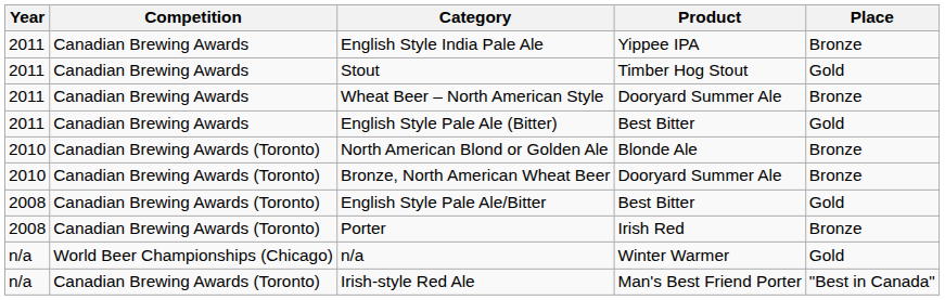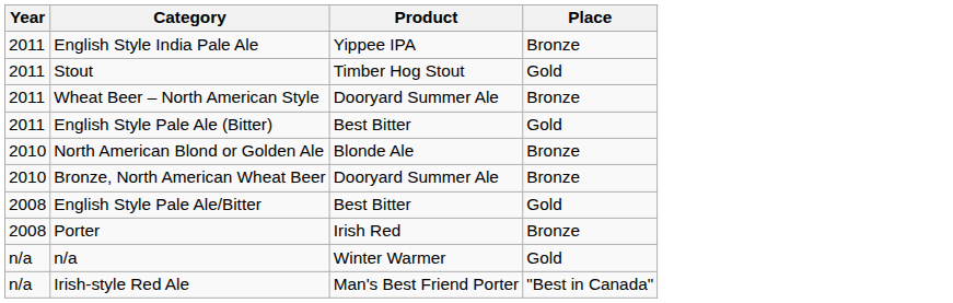- column: Competition | Canadian Brewing Awards | Canadian Brewing Awards | Canadian Brewing Awards | Canadian Brewing Awards | Canadian Brewing Awards (Toronto) | Canadian Brewing Awards (Toronto) | Canadian Brewing Awards (Toronto) | Canadian Brewing Awards (Toronto) | World Beer Championships (Chicago) | Canadian Brewing Awards (Toronto)
